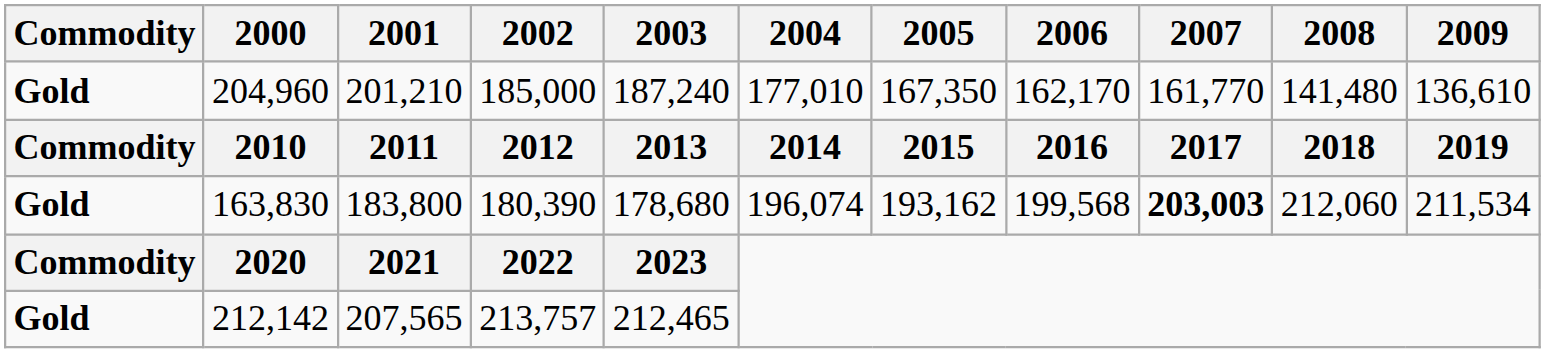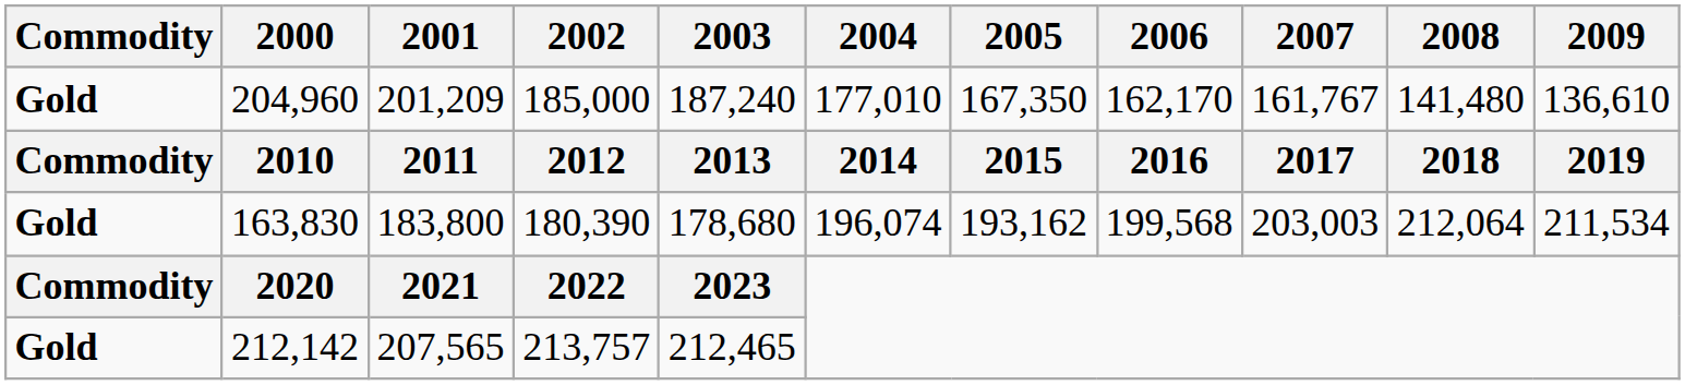204,960 | 2001: 201,210 -> 201,209
204,960 | 2007: 161,770 -> 161,767
163,830 | 2007: bold -> normal
163,830 | 2008: 212,060 -> 212,064
